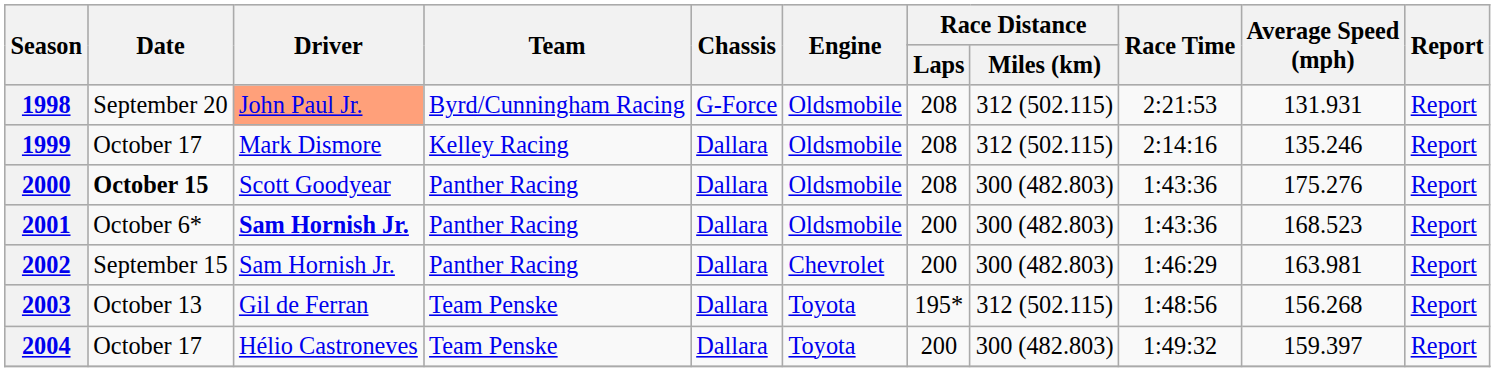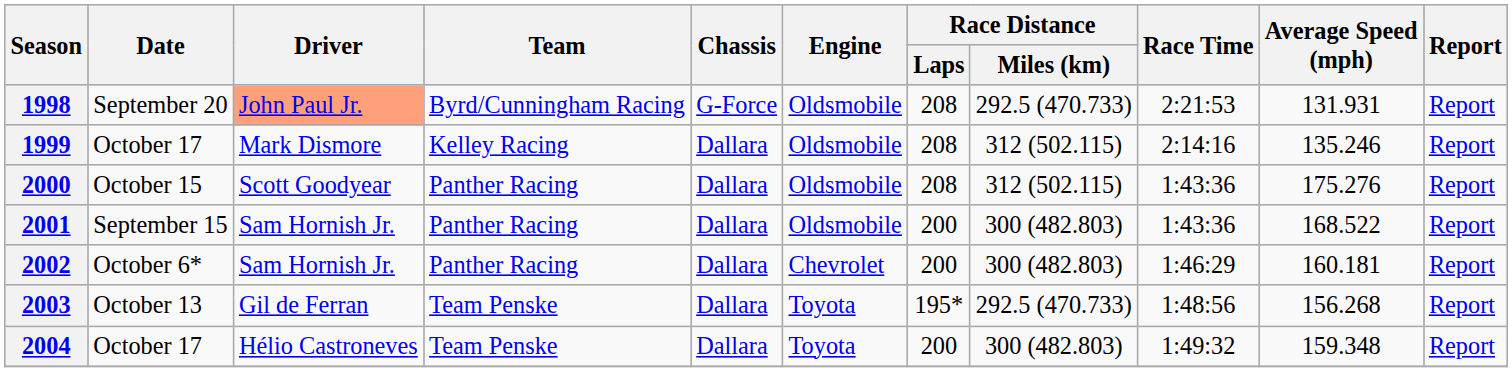1998 | Race Distance / Miles (km): 312 (502.115) -> 292.5 (470.733)
2000 | Date: bold -> normal
2000 | Race Distance / Miles (km): 300 (482.803) -> 312 (502.115)
2001 | Date: October 6* -> September 15
2001 | Driver: bold -> normal
2001 | Average Speed (mph): 168.523 -> 168.522
2002 | Date: September 15 -> October 6*
2002 | Average Speed (mph): 163.981 -> 160.181
2003 | Race Distance / Miles (km): 312 (502.115) -> 292.5 (470.733)
2004 | Average Speed (mph): 159.397 -> 159.348
